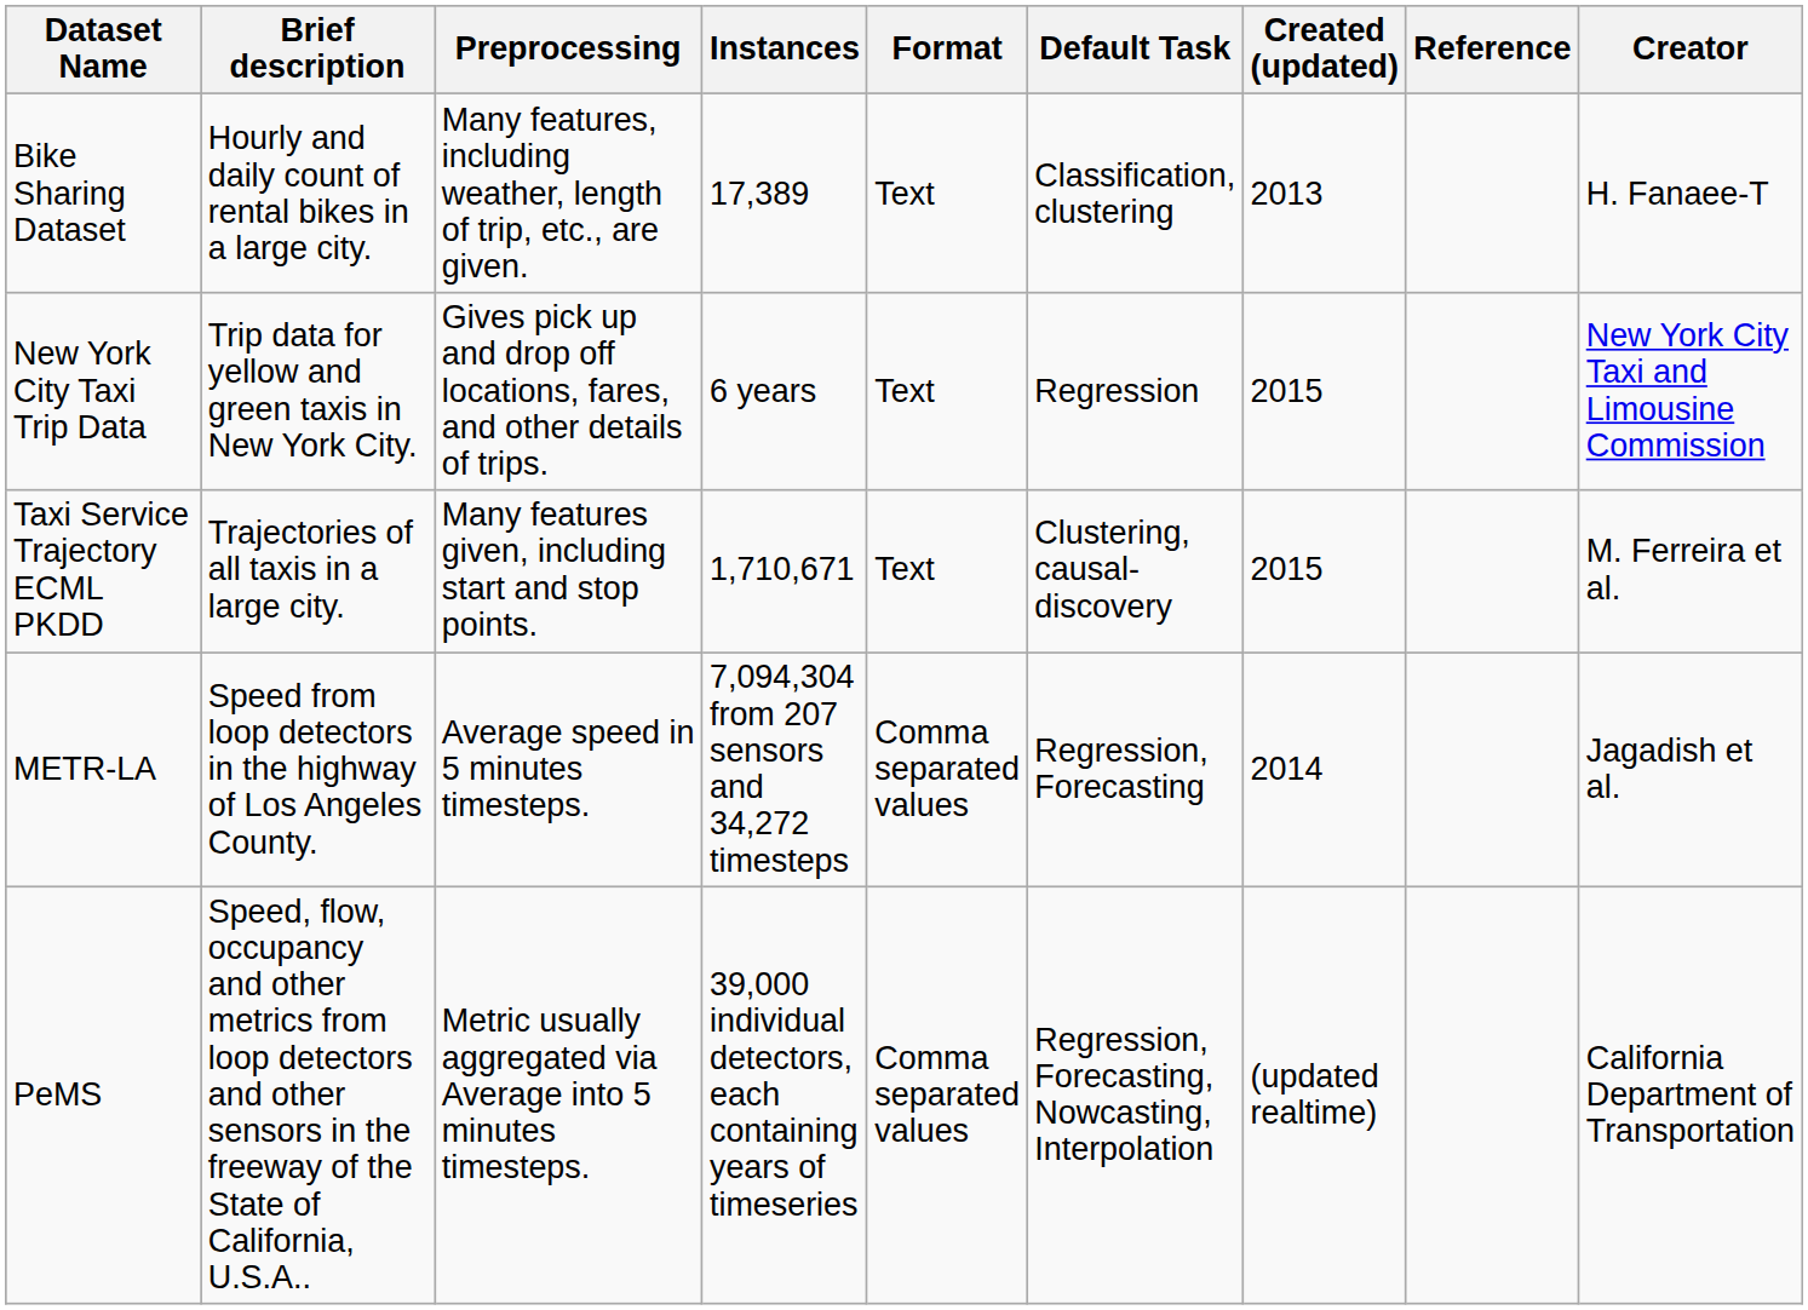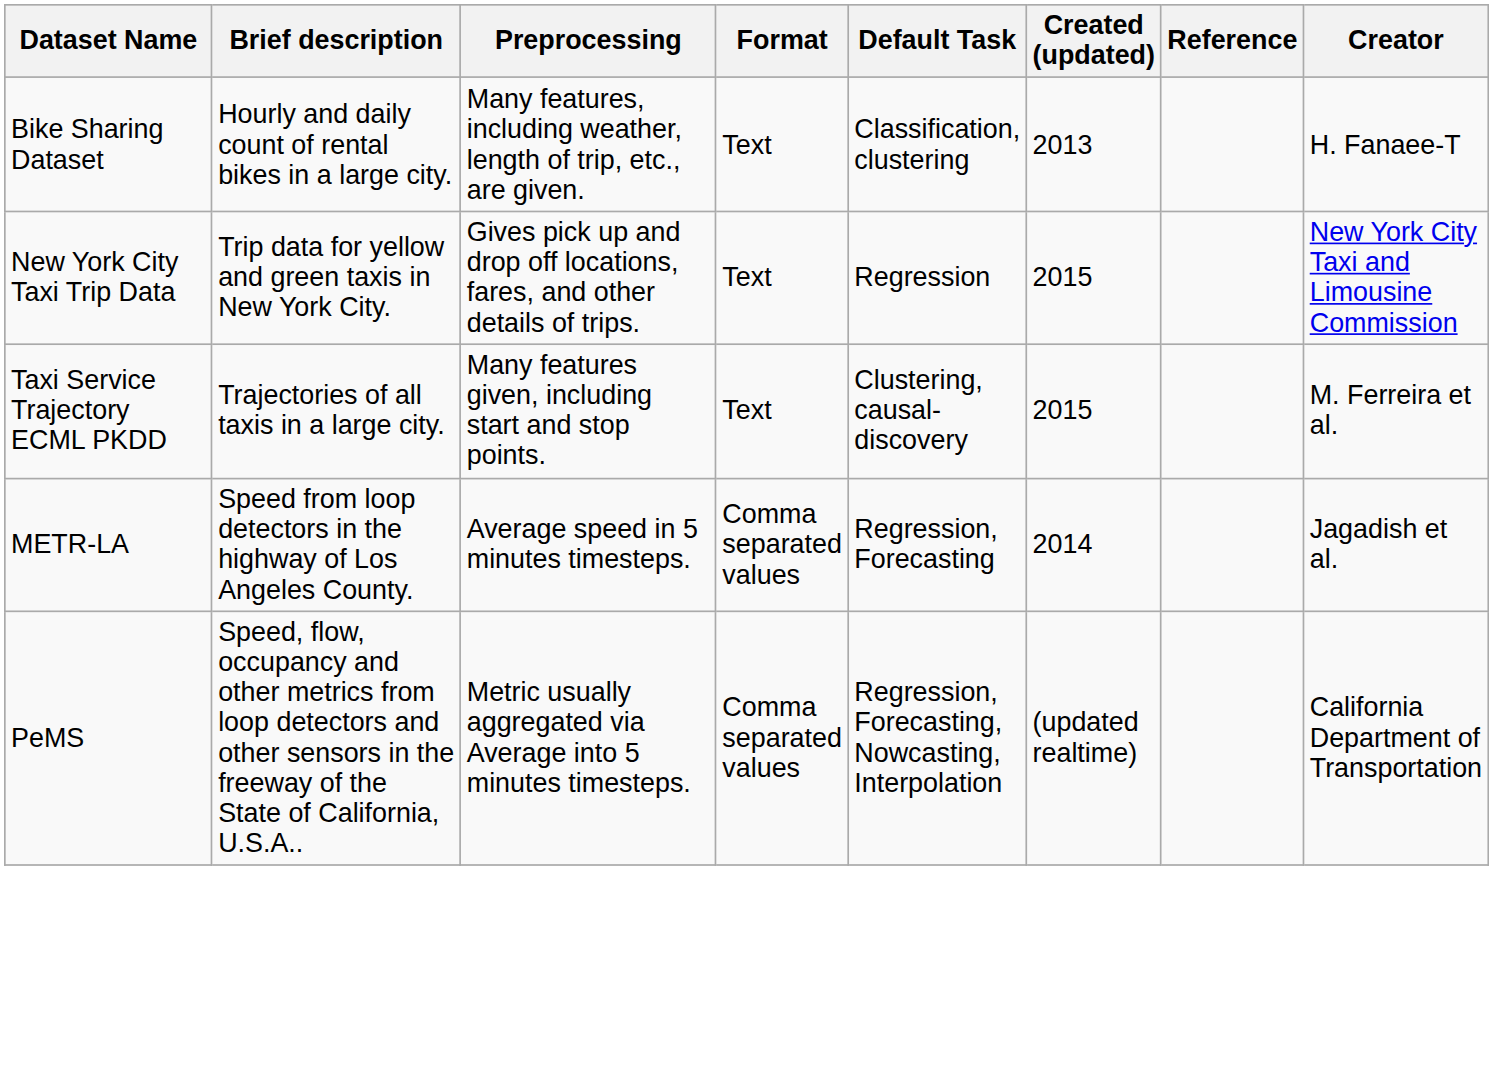- column: Instances | 17,389 | 6 years | 1,710,671 | 7,094,304 from 207 sensors and 34,272 timesteps | 39,000 individual detectors, each containing years of timeseries
